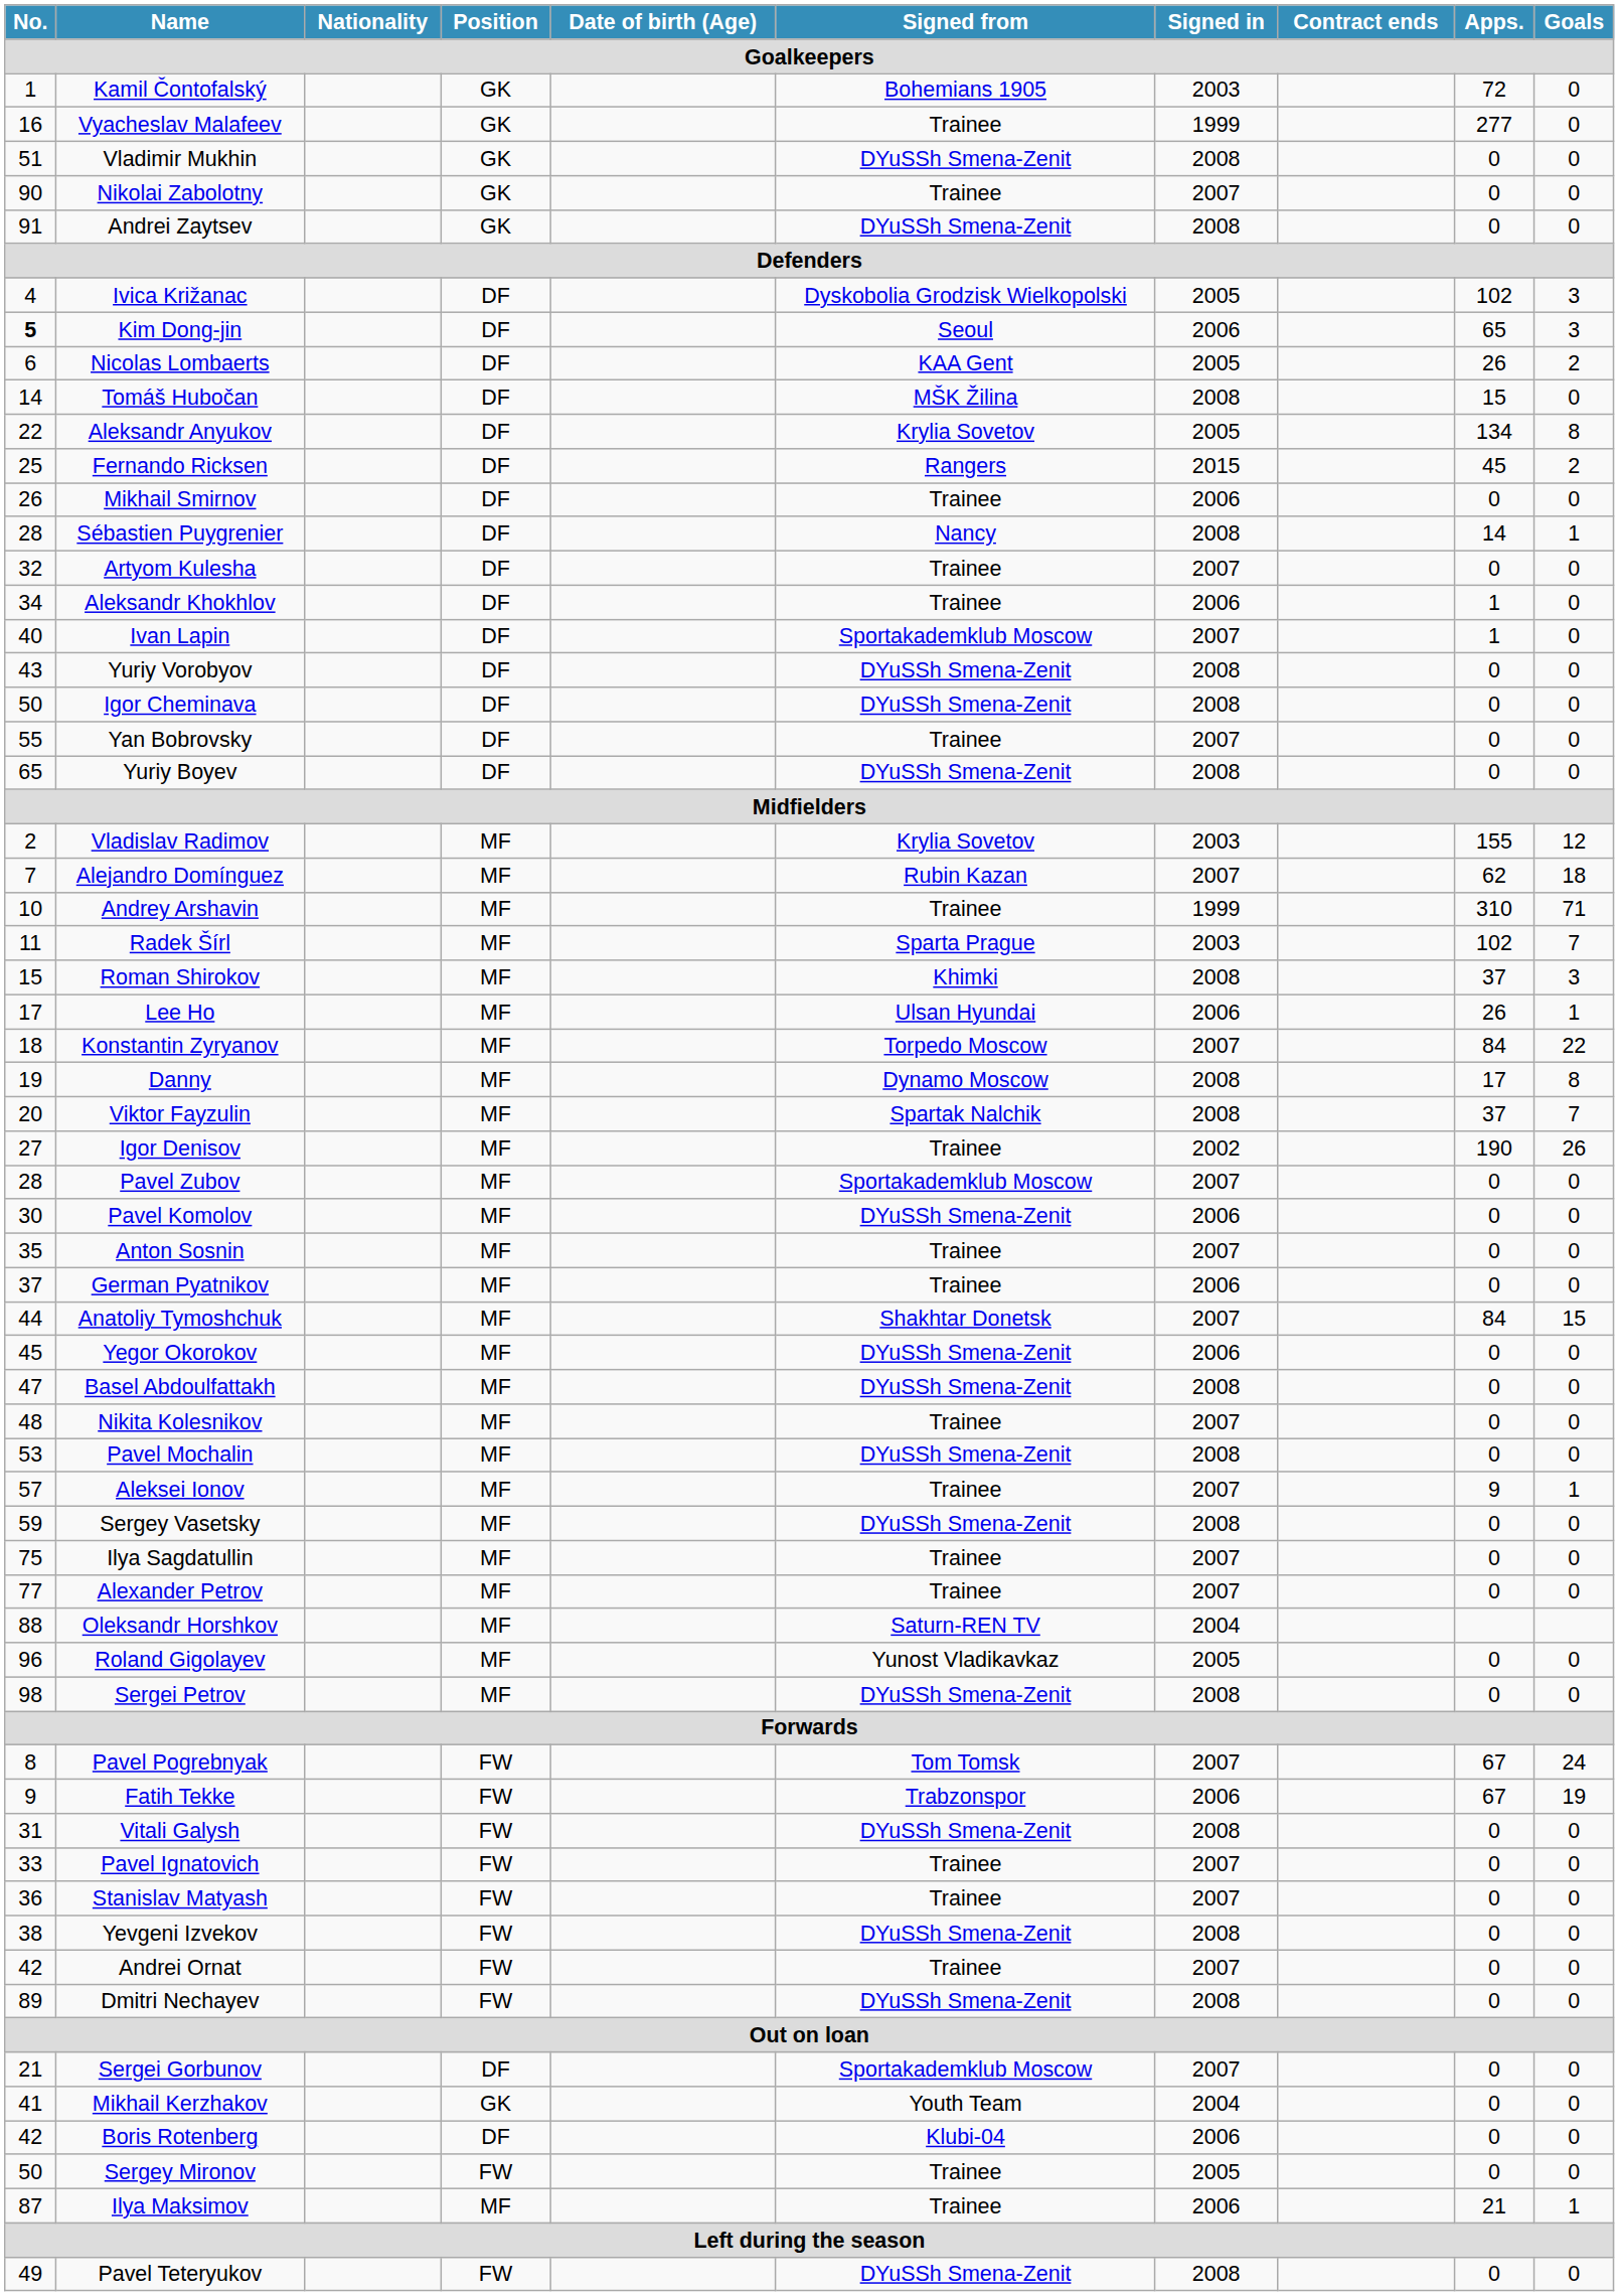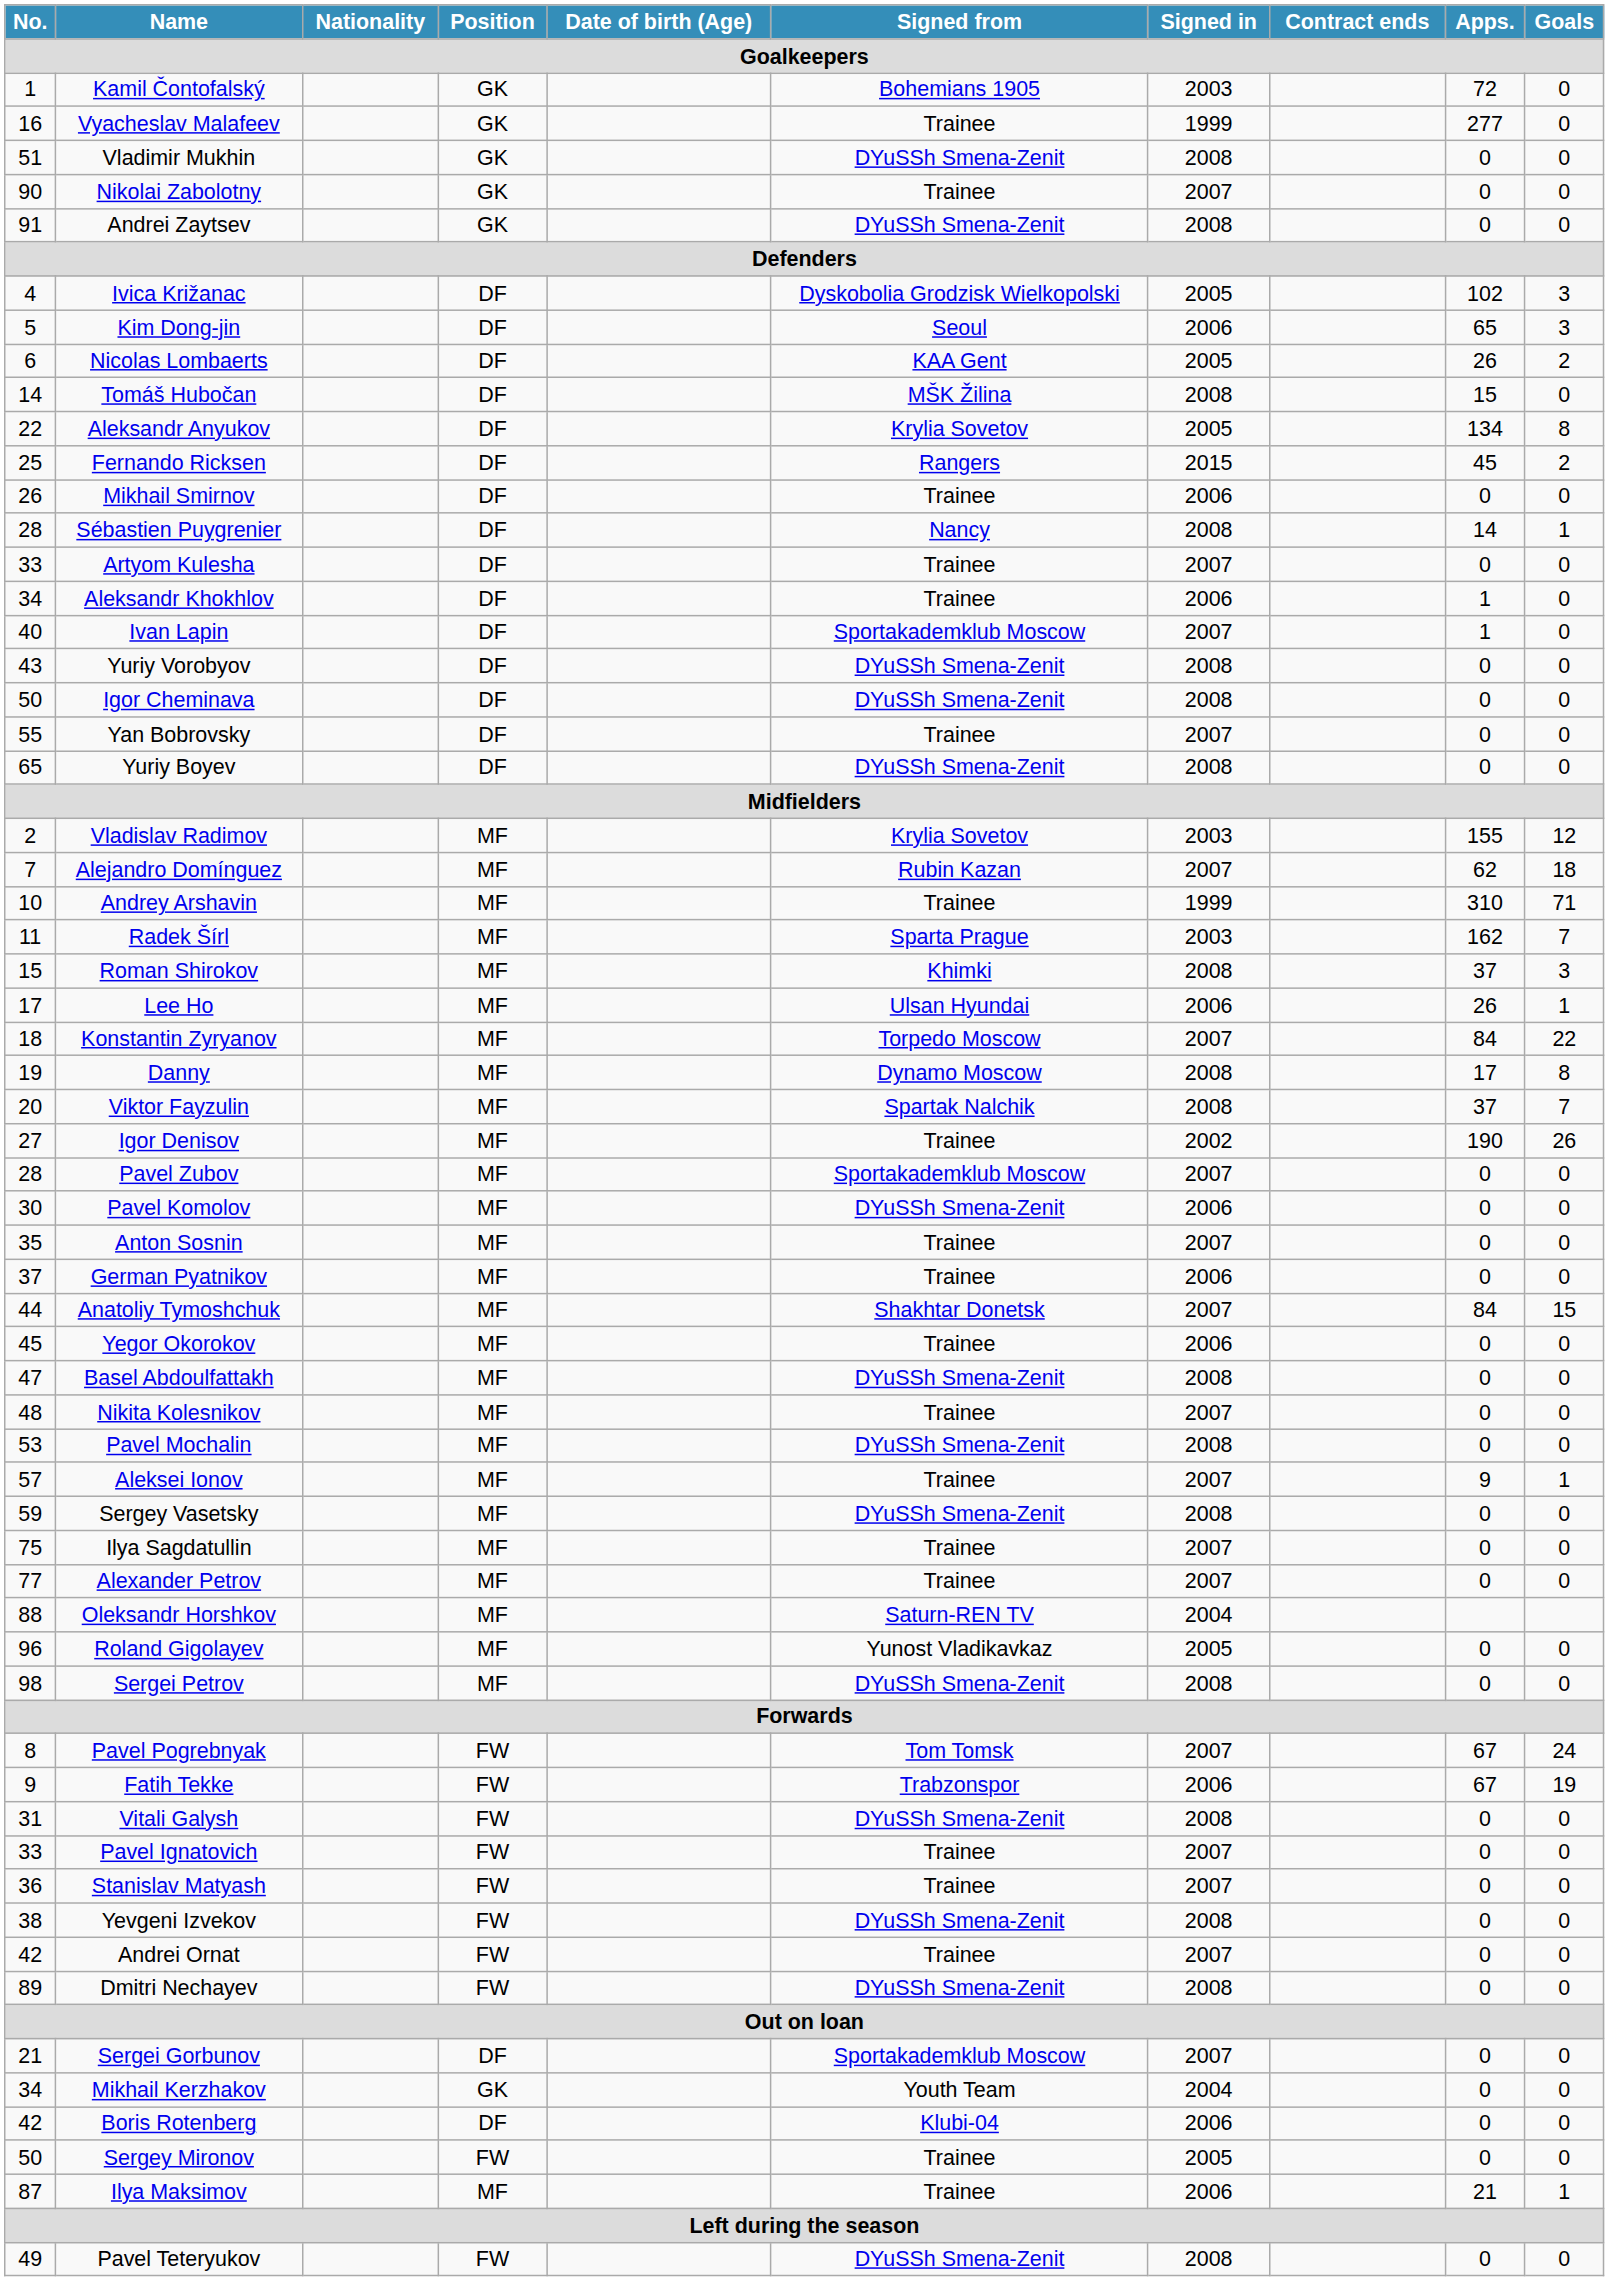Kim Dong-jin | No.: bold -> normal
Artyom Kulesha | No.: 32 -> 33
Radek Šírl | Apps.: 102 -> 162
Yegor Okorokov | Signed from: DYuSSh Smena-Zenit -> Trainee
Mikhail Kerzhakov | No.: 41 -> 34
